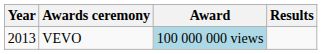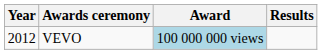VEVO | Year: 2013 -> 2012
